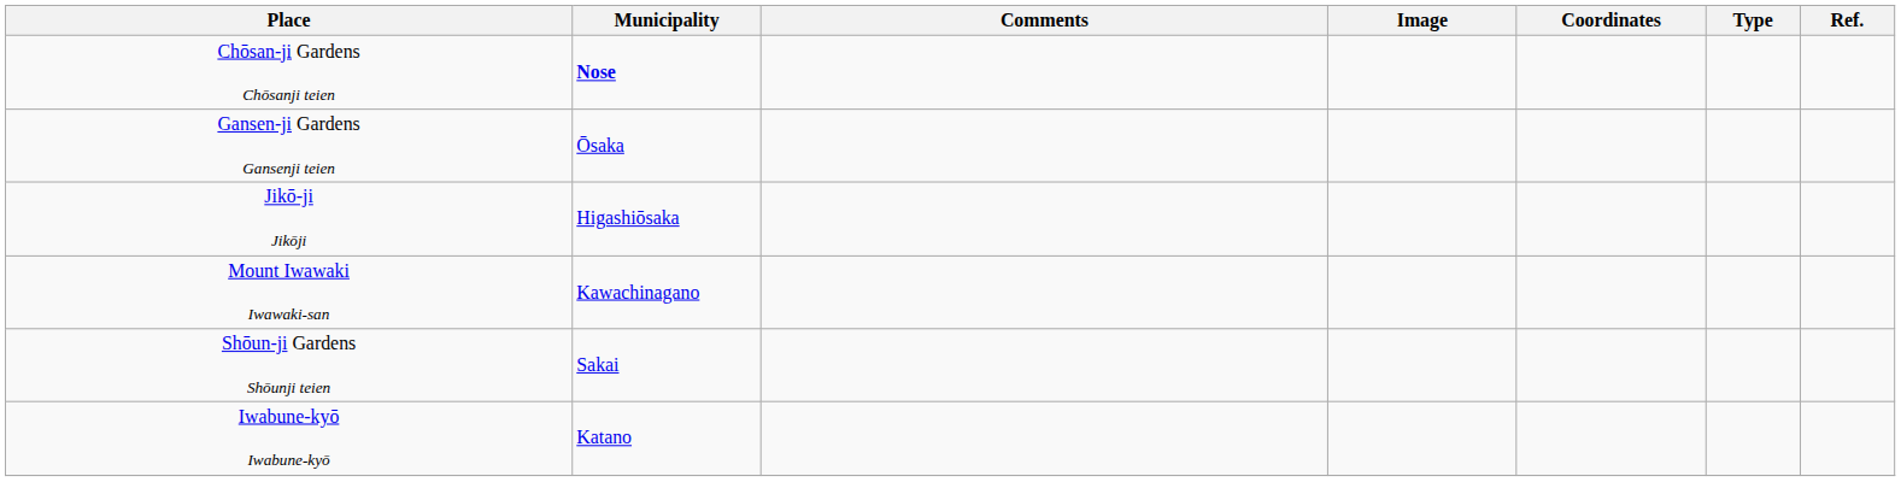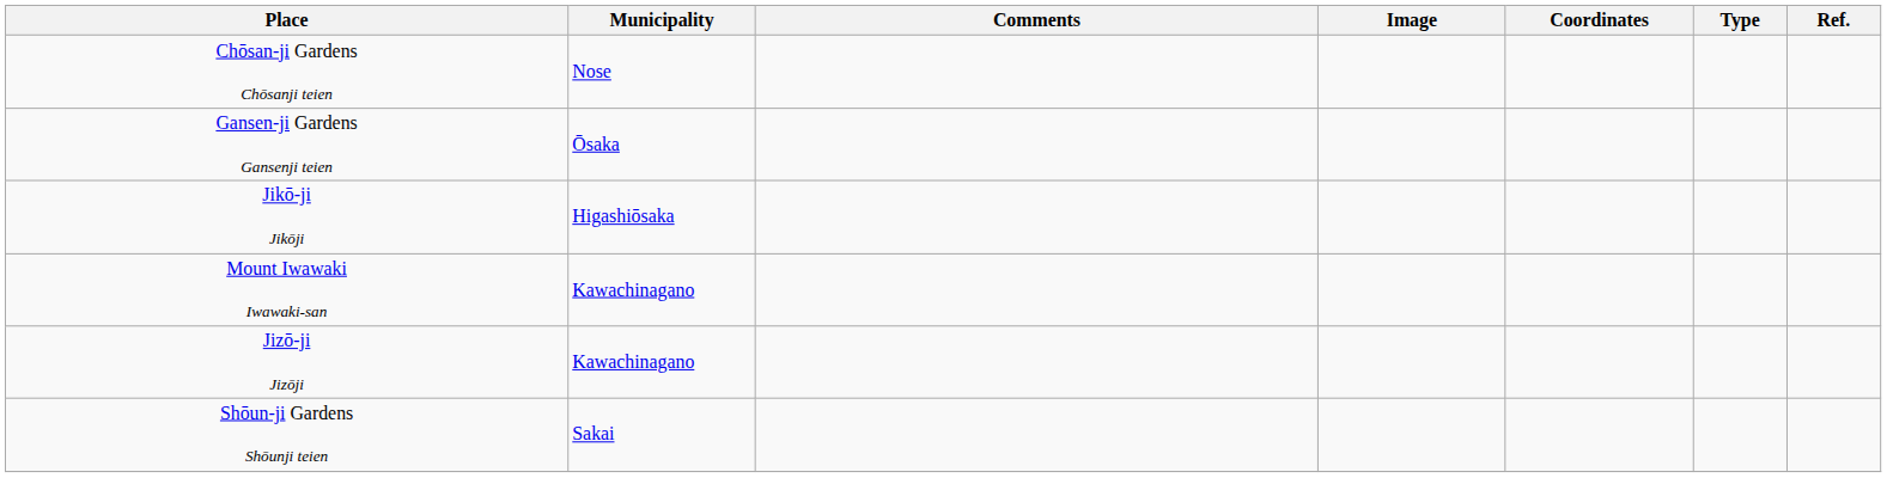Chōsan-ji Gardens Chōsanji teien | Municipality: bold -> normal
+ row: Jizō-ji Jizōji | Kawachinagano
- row: Iwabune-kyō Iwabune-kyō | Katano
